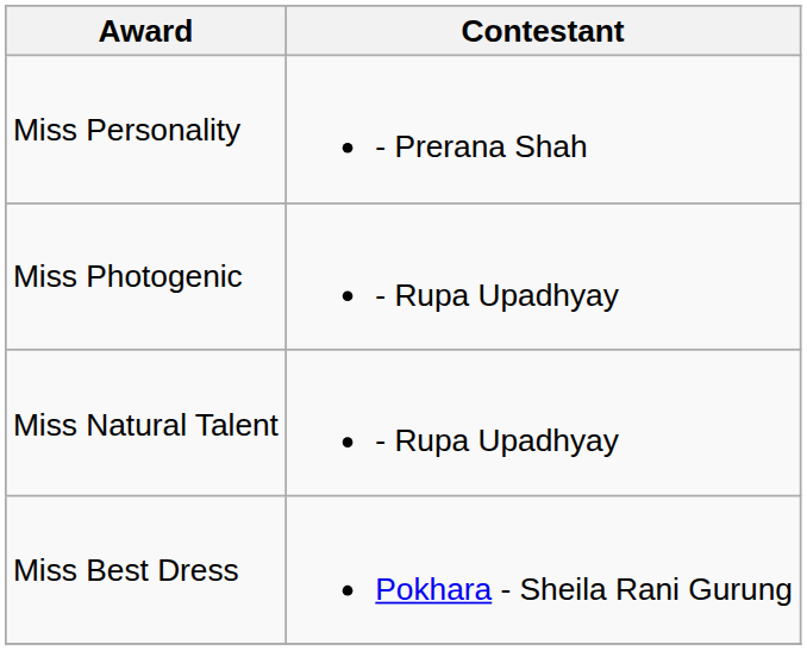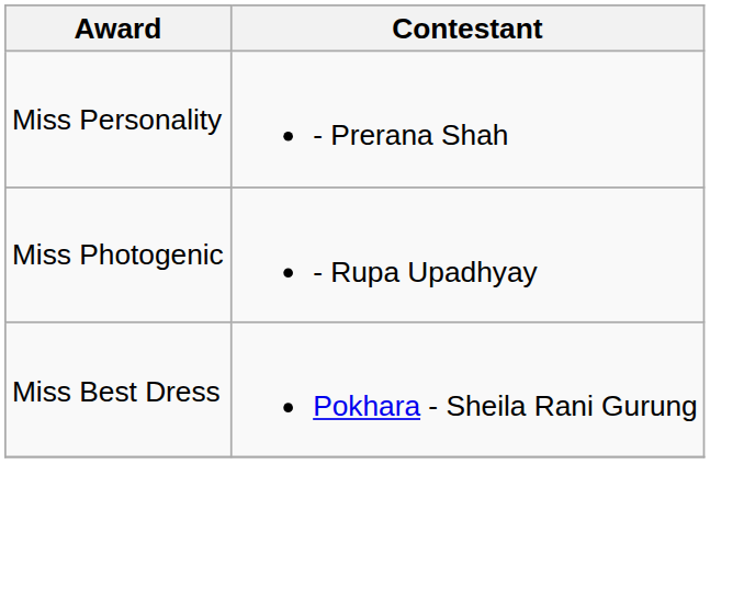- row: Miss Natural Talent | - Rupa Upadhyay
